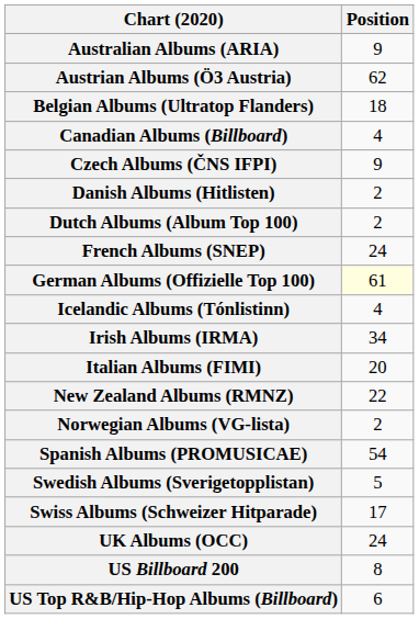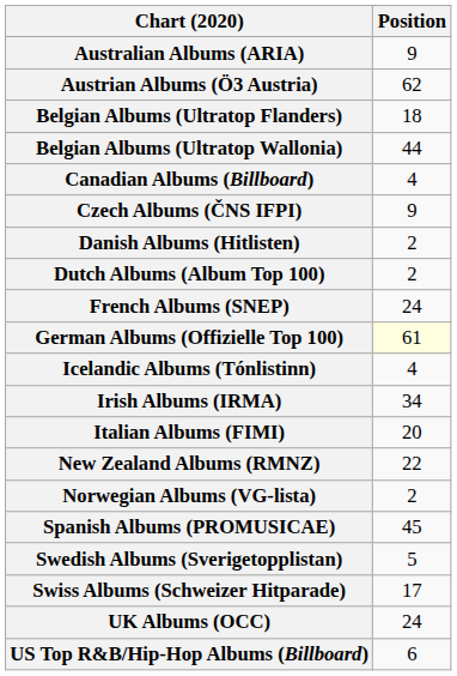+ row: Belgian Albums (Ultratop Wallonia) | 44
Spanish Albums (PROMUSICAE) | Position: 54 -> 45
- row: US Billboard 200 | 8
